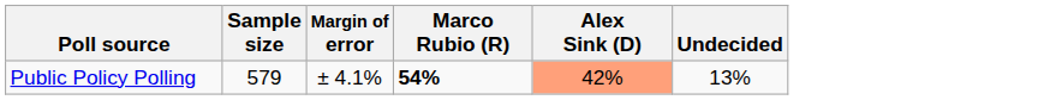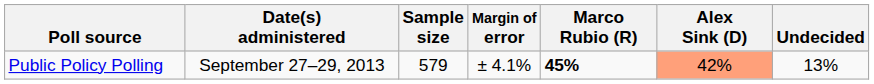+ column: Date(s) administered | September 27–29, 2013
Public Policy Polling | Marco Rubio (R): 54% -> 45%
